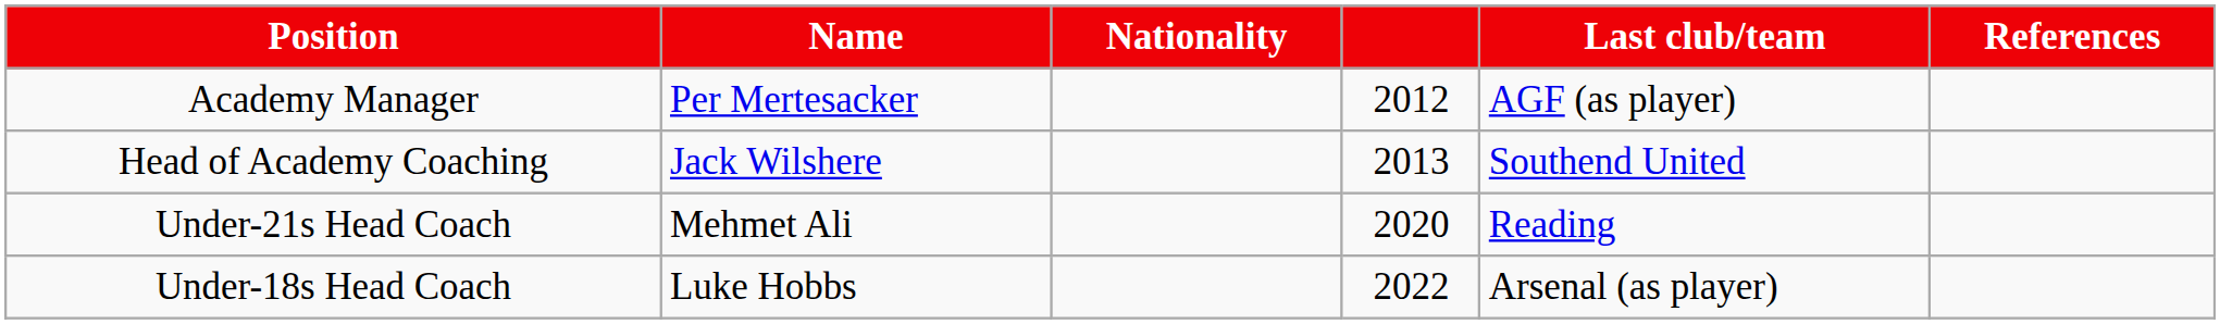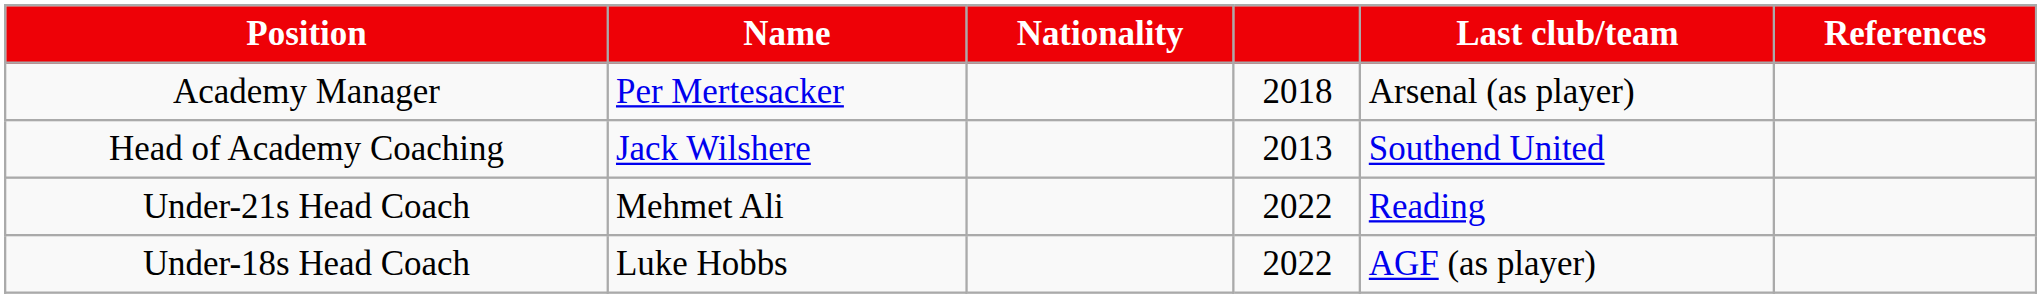Academy Manager | column 4: 2012 -> 2018
Academy Manager | Last club/team: AGF (as player) -> Arsenal (as player)
Under-21s Head Coach | column 4: 2020 -> 2022
Under-18s Head Coach | Last club/team: Arsenal (as player) -> AGF (as player)
